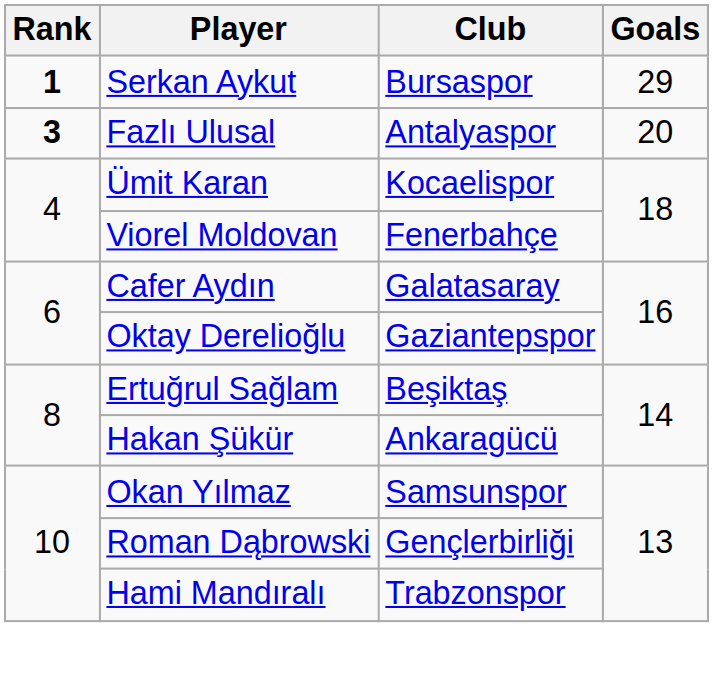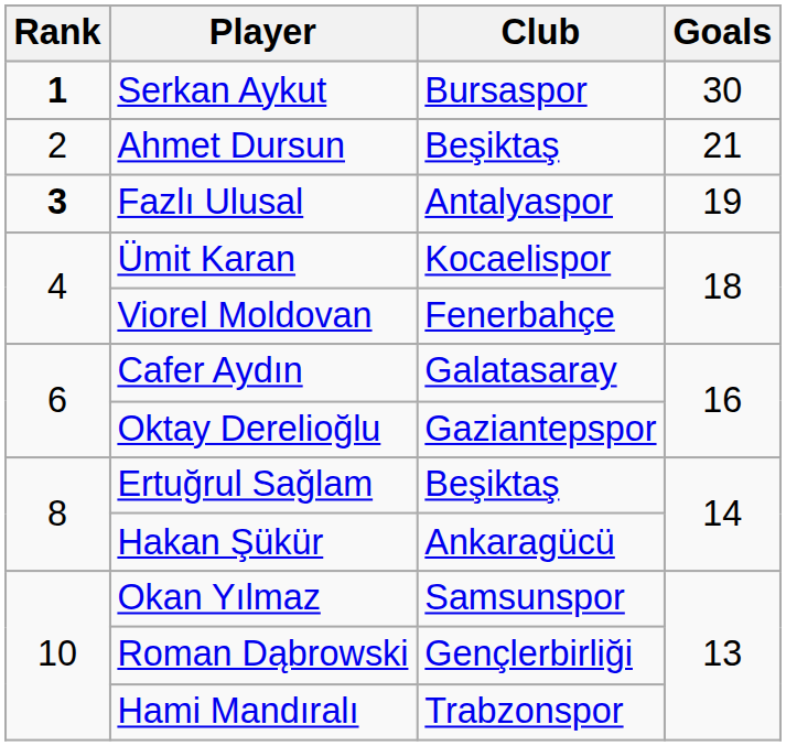Serkan Aykut | Goals: 29 -> 30
+ row: 2 | Ahmet Dursun | Beşiktaş | 21
Fazlı Ulusal | Goals: 20 -> 19
